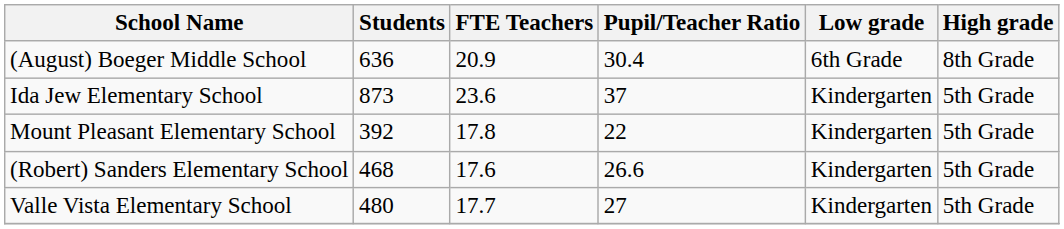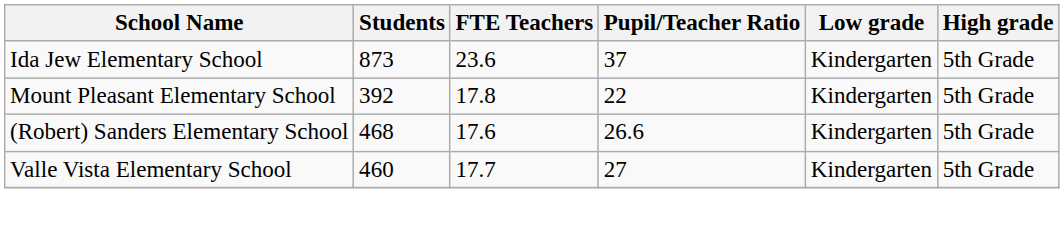- row: (August) Boeger Middle School | 636 | 20.9 | 30.4 | 6th Grade | 8th Grade
Valle Vista Elementary School | Students: 480 -> 460
